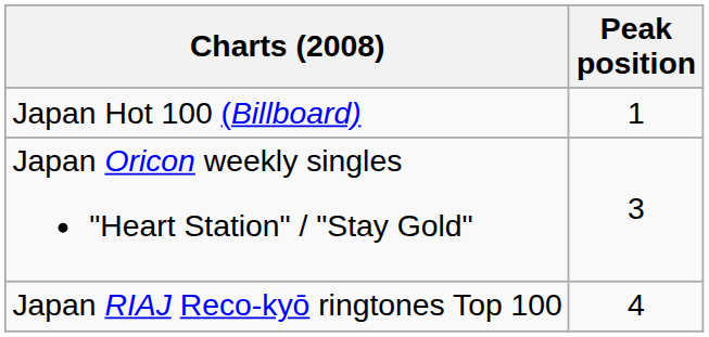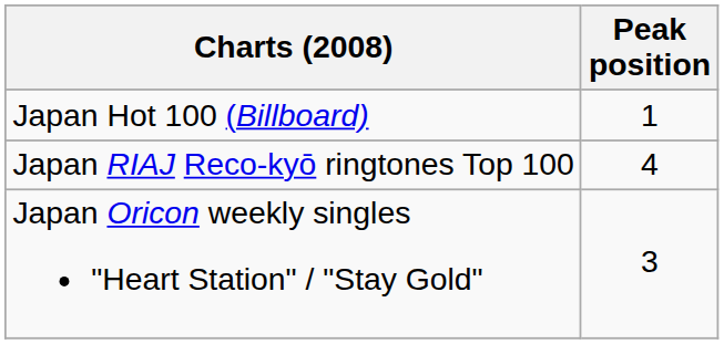rows swapped: Japan Oricon weekly singles "Heart Station" / "Stay Gold" <-> Japan RIAJ Reco-kyō ringtones Top 100
